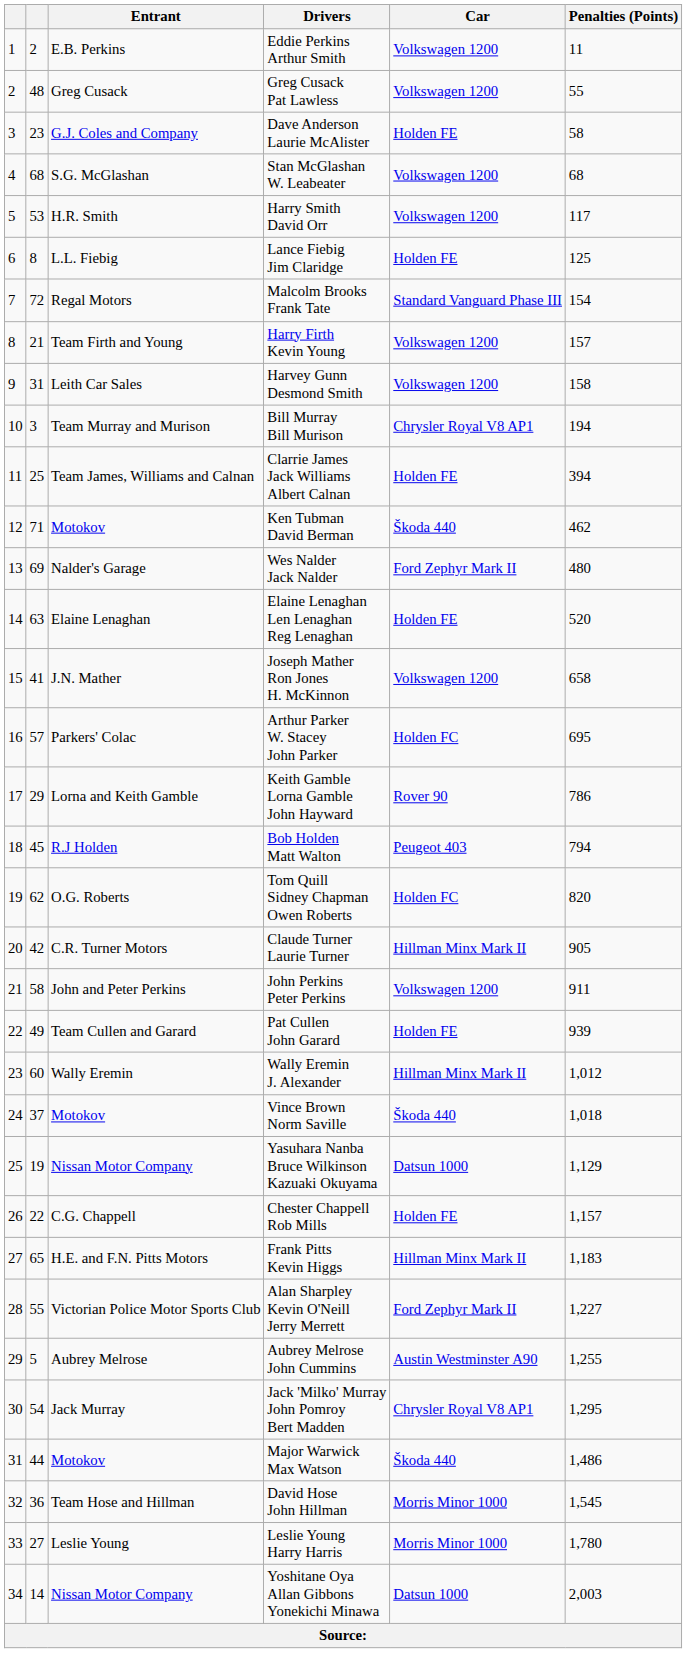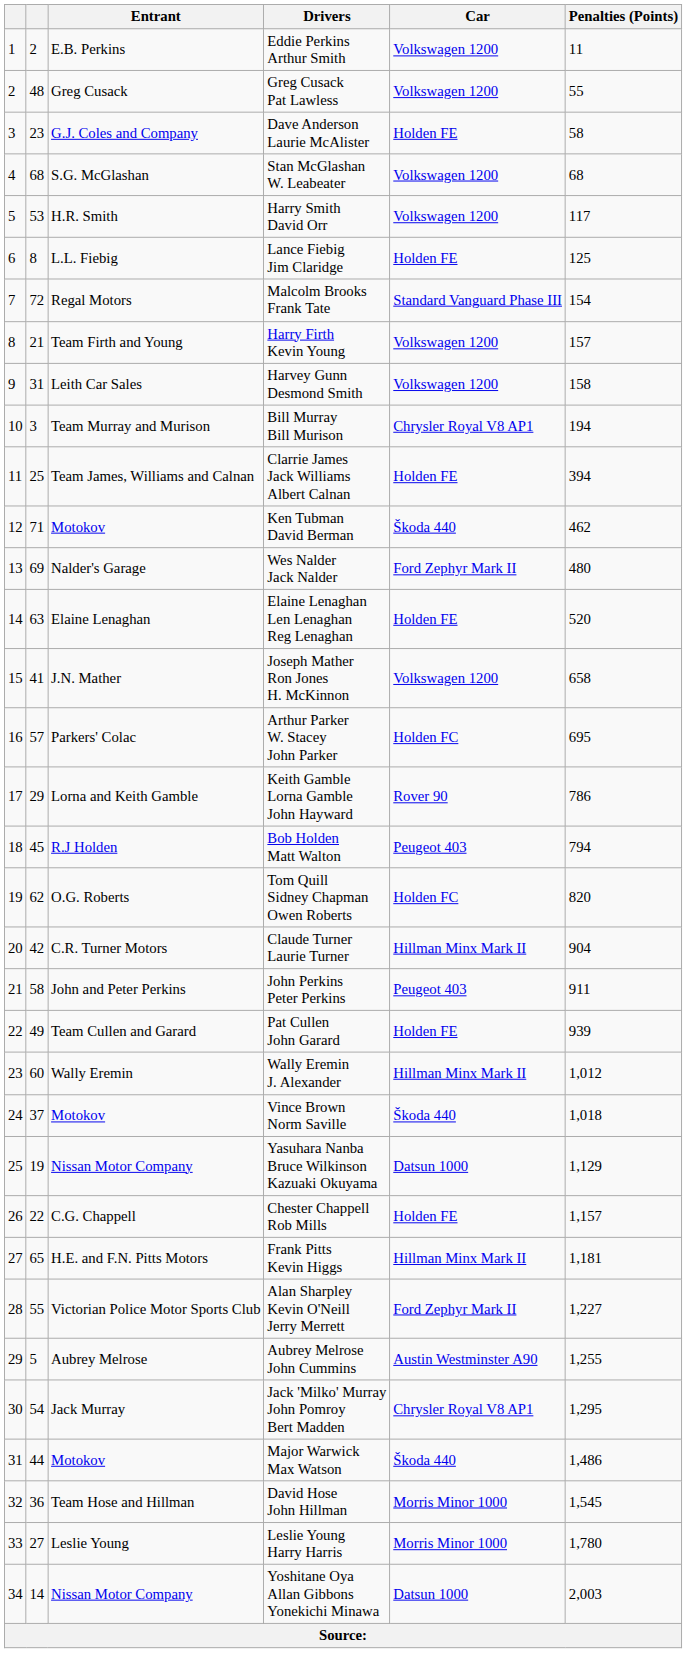Claude Turner Laurie Turner | Penalties (Points): 905 -> 904
John Perkins Peter Perkins | Car: Volkswagen 1200 -> Peugeot 403
Frank Pitts Kevin Higgs | Penalties (Points): 1,183 -> 1,181
